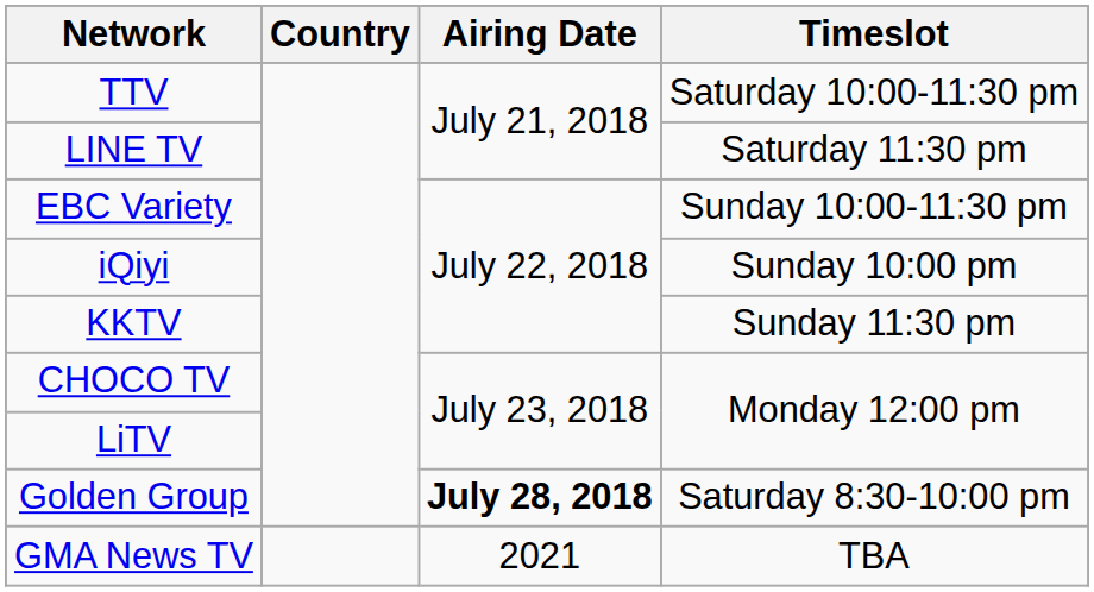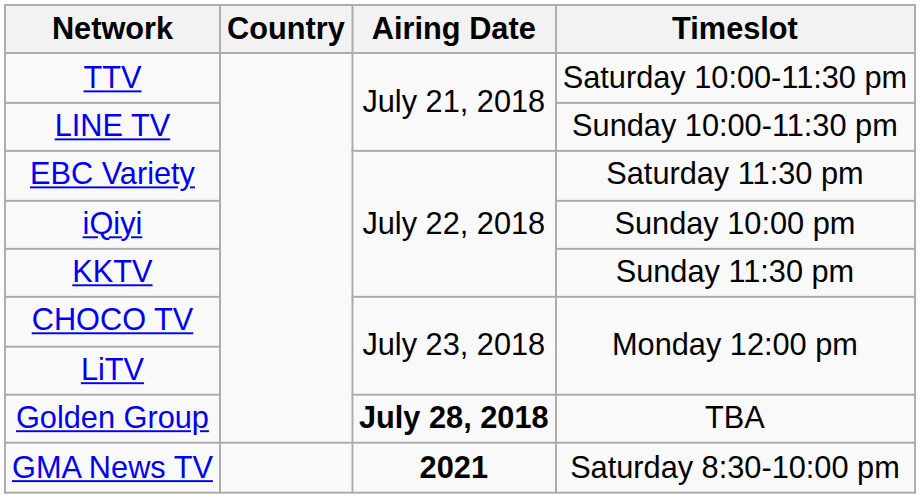LINE TV | Timeslot: Saturday 11:30 pm -> Sunday 10:00-11:30 pm
EBC Variety | Timeslot: Sunday 10:00-11:30 pm -> Saturday 11:30 pm
Golden Group | Timeslot: Saturday 8:30-10:00 pm -> TBA
GMA News TV | Airing Date: normal -> bold
GMA News TV | Timeslot: TBA -> Saturday 8:30-10:00 pm
